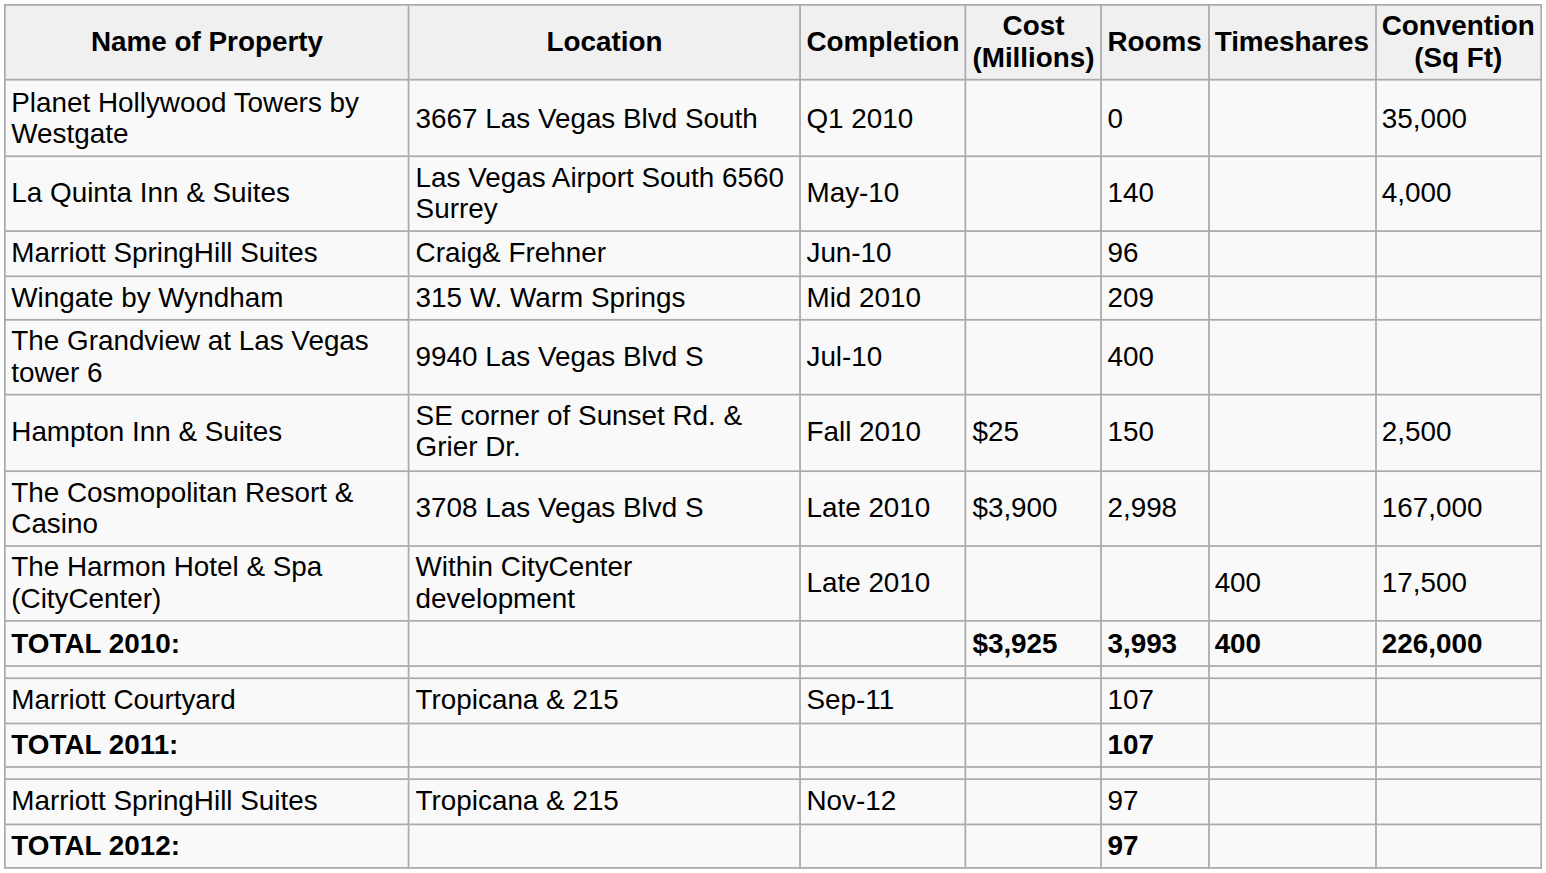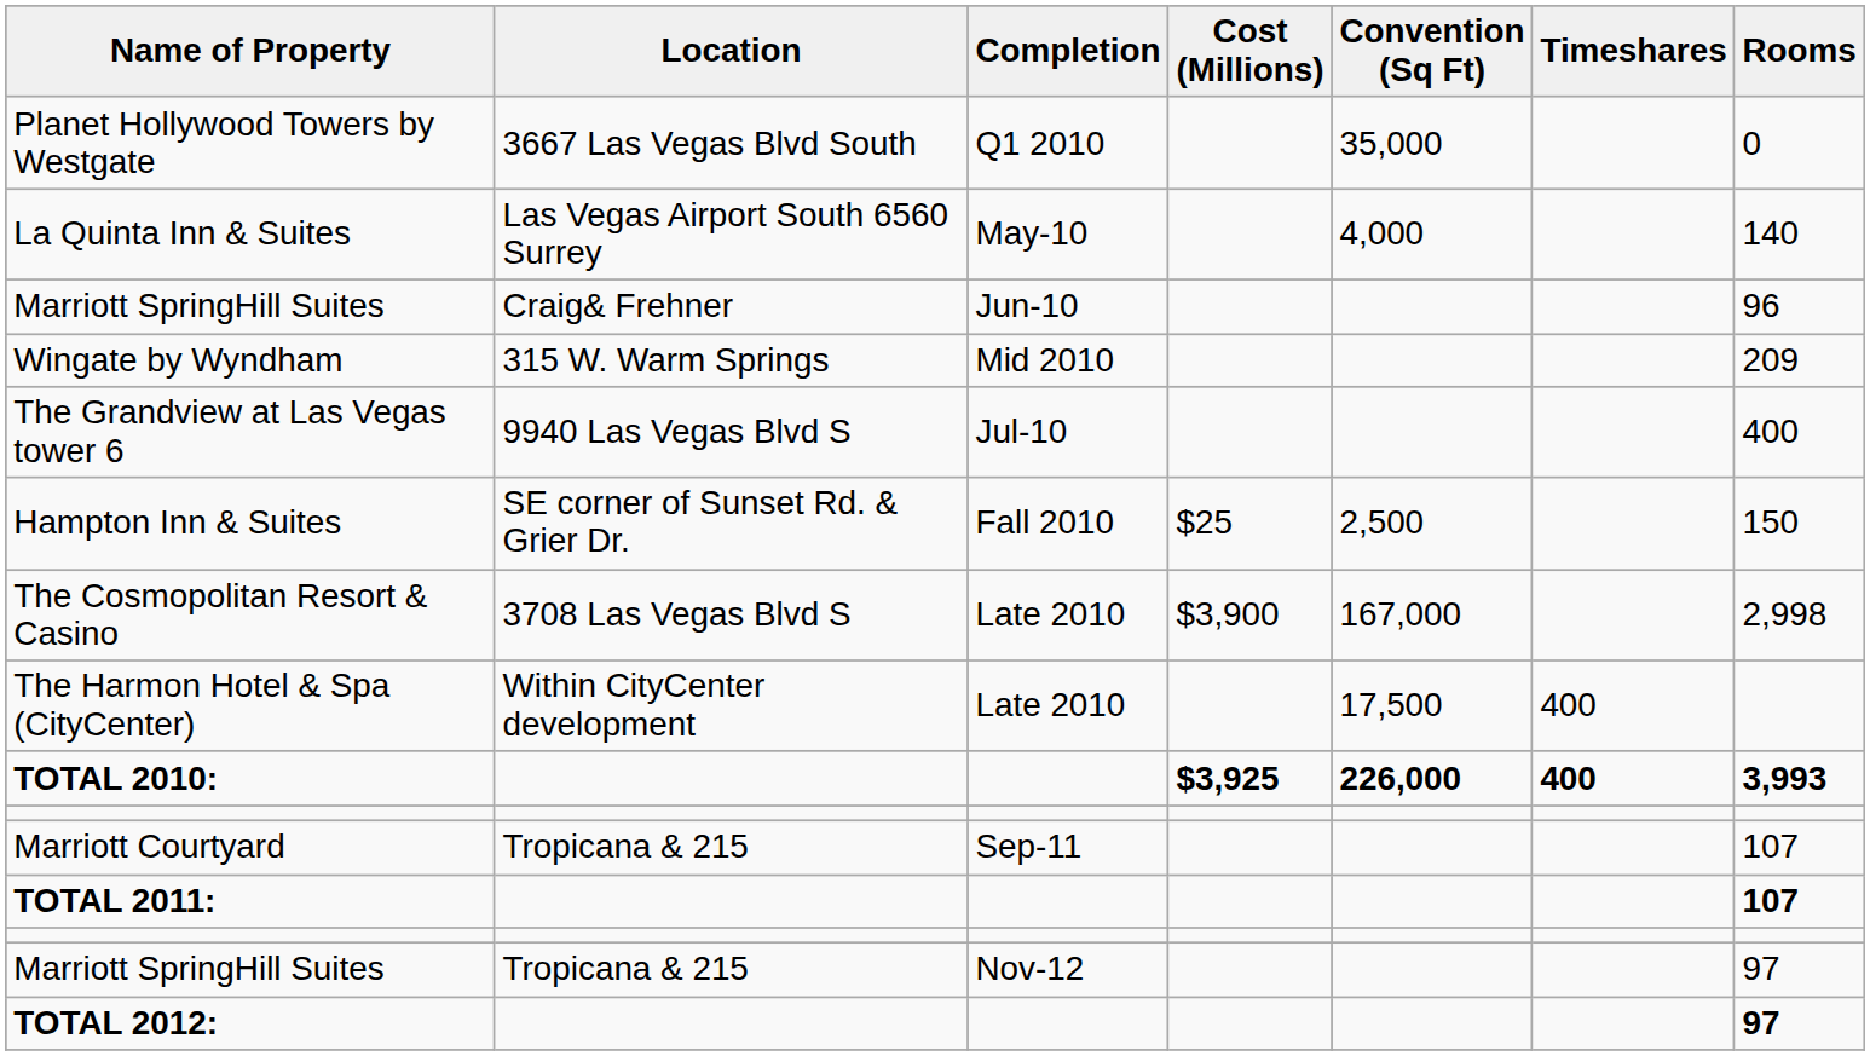columns swapped: Convention (Sq Ft) <-> Rooms
